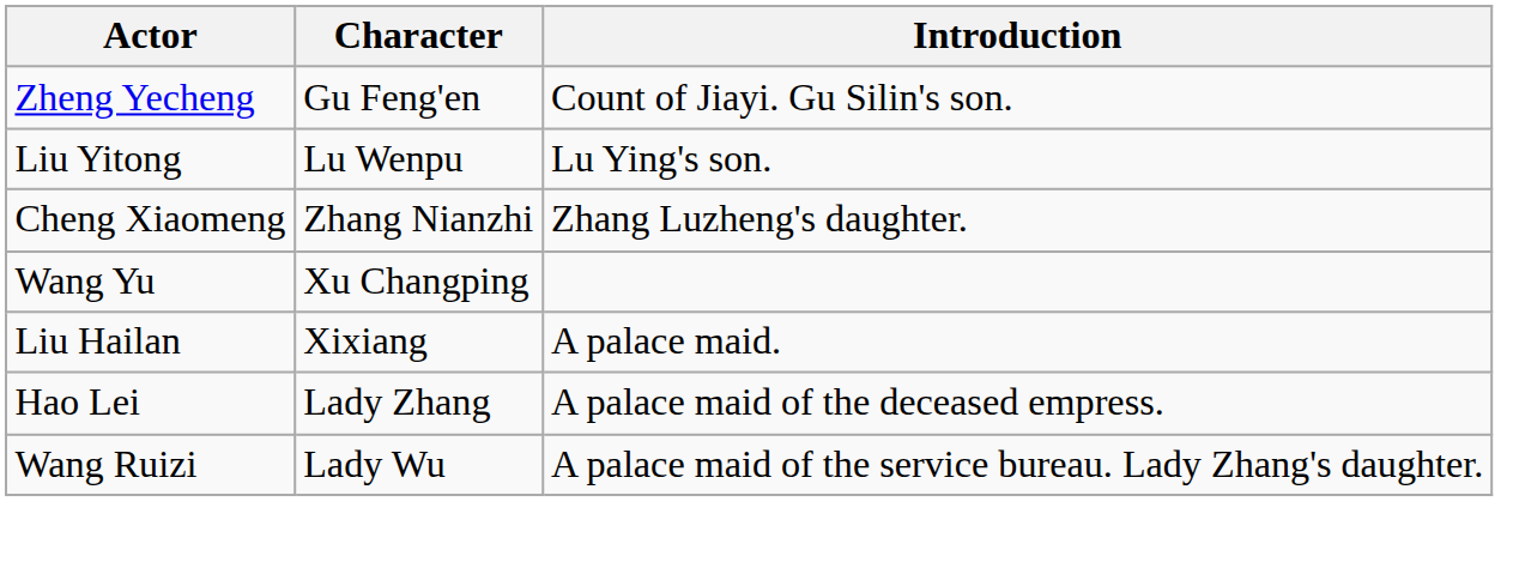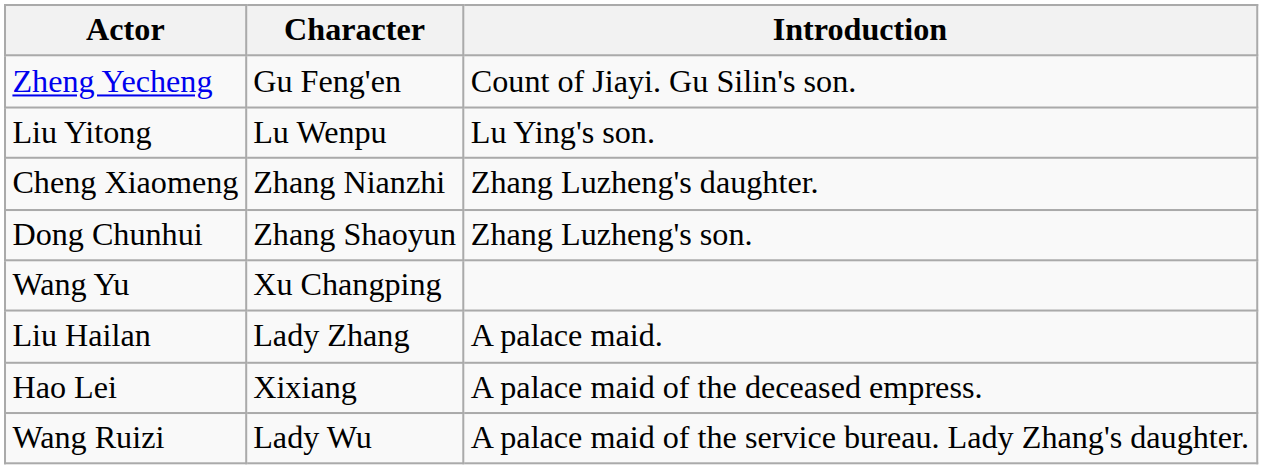+ row: Dong Chunhui | Zhang Shaoyun | Zhang Luzheng's son.
Liu Hailan | Character: Xixiang -> Lady Zhang
Hao Lei | Character: Lady Zhang -> Xixiang
